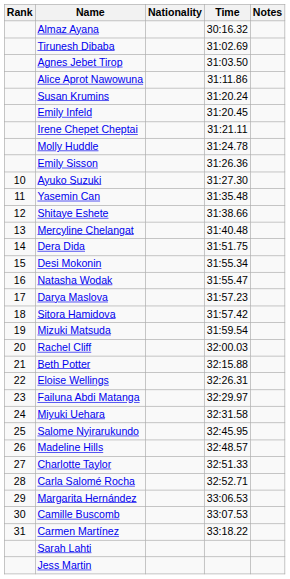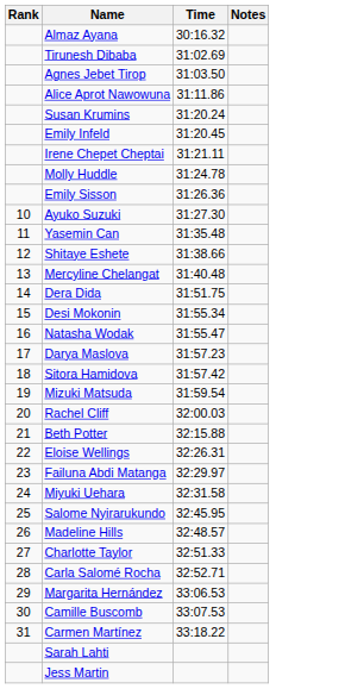- column: Nationality
